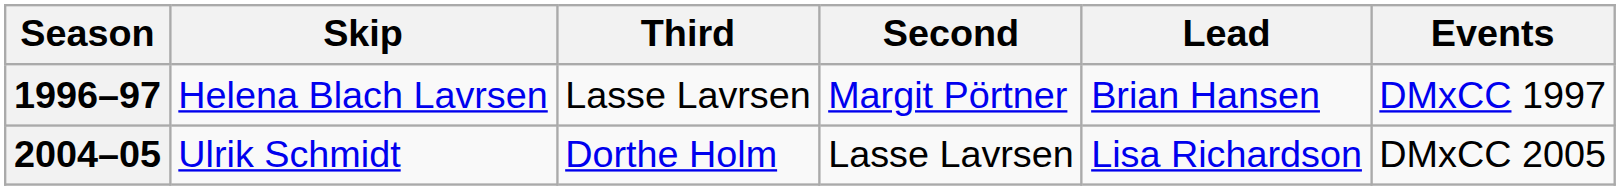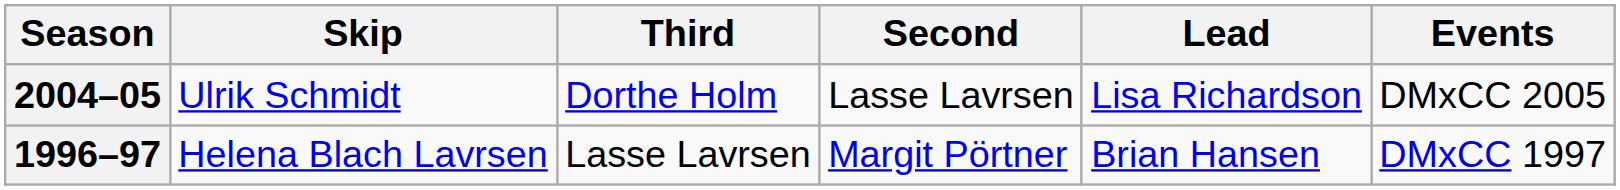rows swapped: 1996–97 <-> 2004–05
